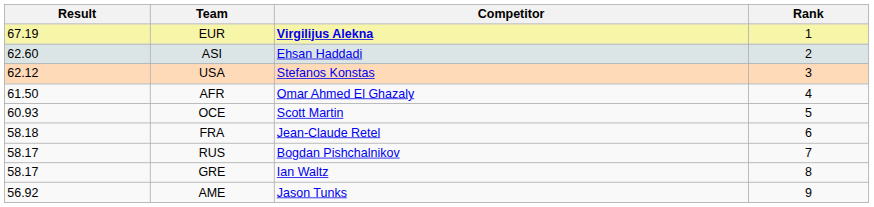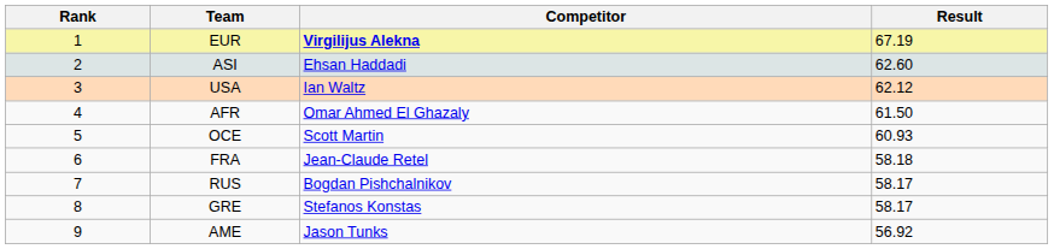columns swapped: Rank <-> Result
USA | Competitor: Stefanos Konstas -> Ian Waltz
GRE | Competitor: Ian Waltz -> Stefanos Konstas
